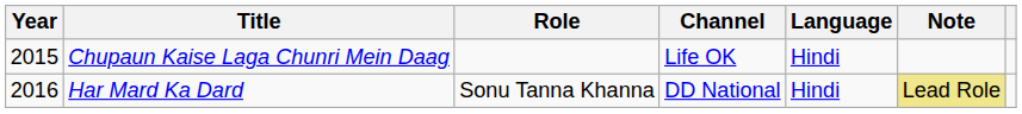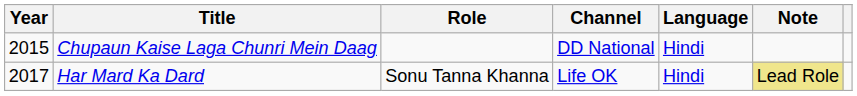Chupaun Kaise Laga Chunri Mein Daag | Channel: Life OK -> DD National
Har Mard Ka Dard | Year: 2016 -> 2017
Har Mard Ka Dard | Channel: DD National -> Life OK
